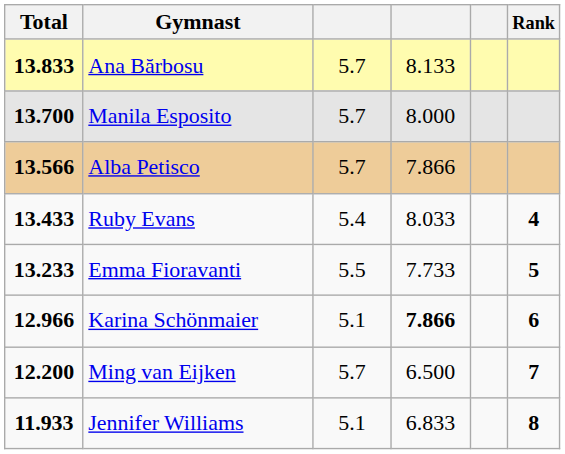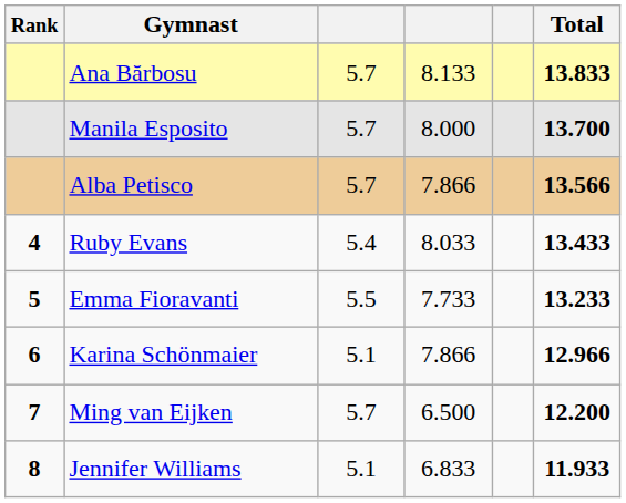columns swapped: Rank <-> Total
Karina Schönmaier | column 4: bold -> normal
